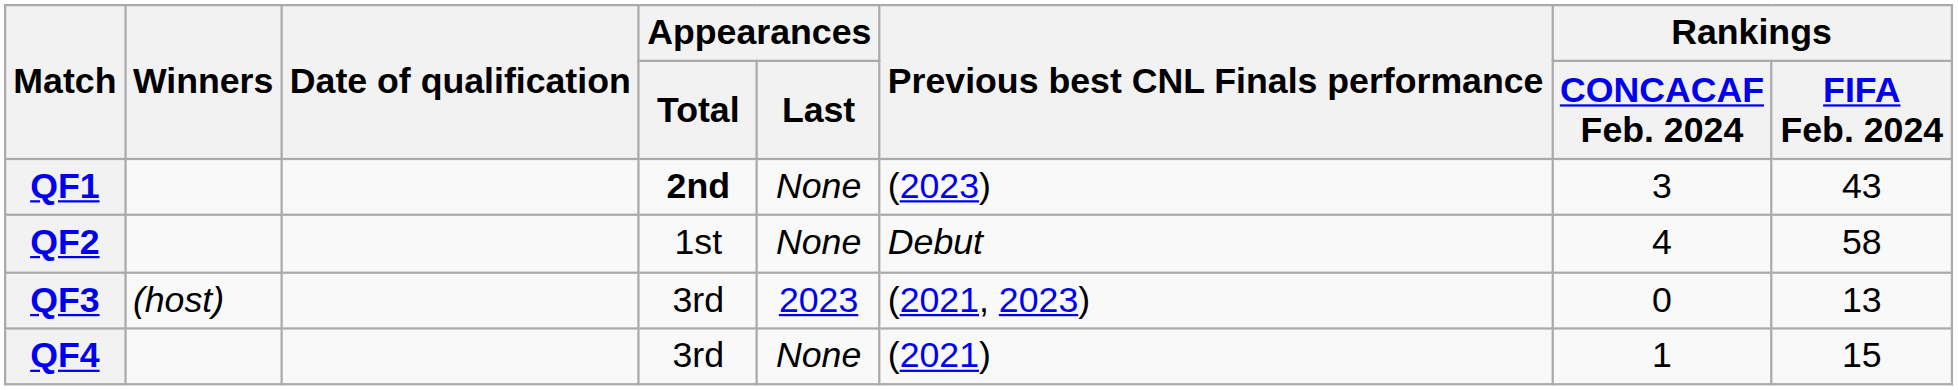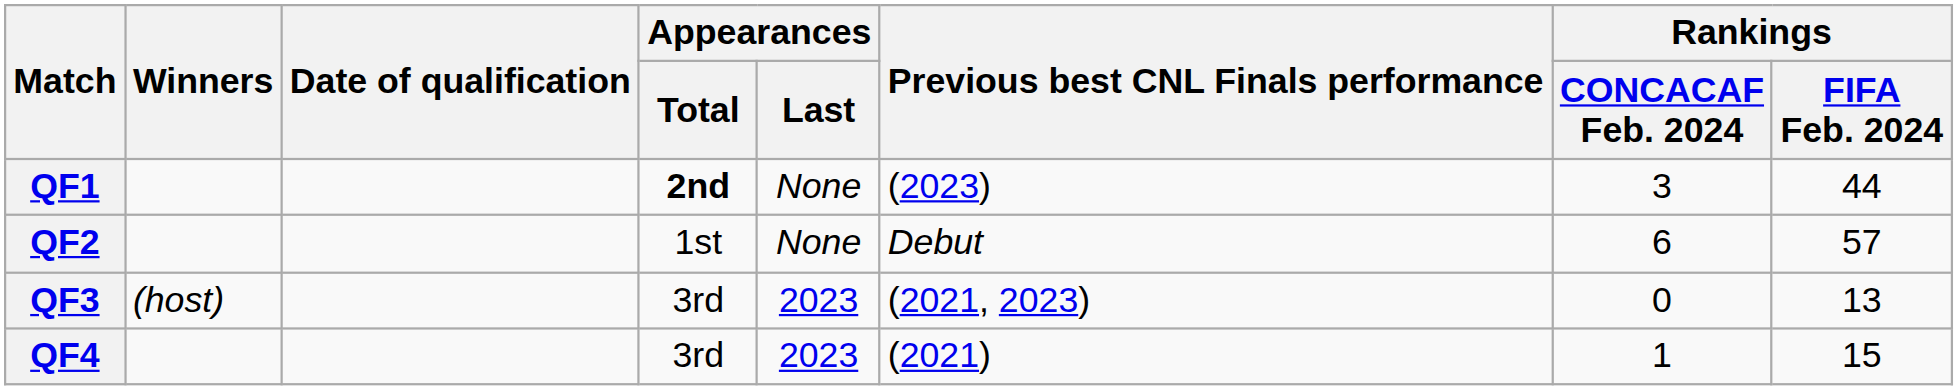QF1 | Rankings / FIFA Feb. 2024: 43 -> 44
QF2 | Rankings / CONCACAF Feb. 2024: 4 -> 6
QF2 | Rankings / FIFA Feb. 2024: 58 -> 57
QF4 | Appearances / Last: None -> 2023
